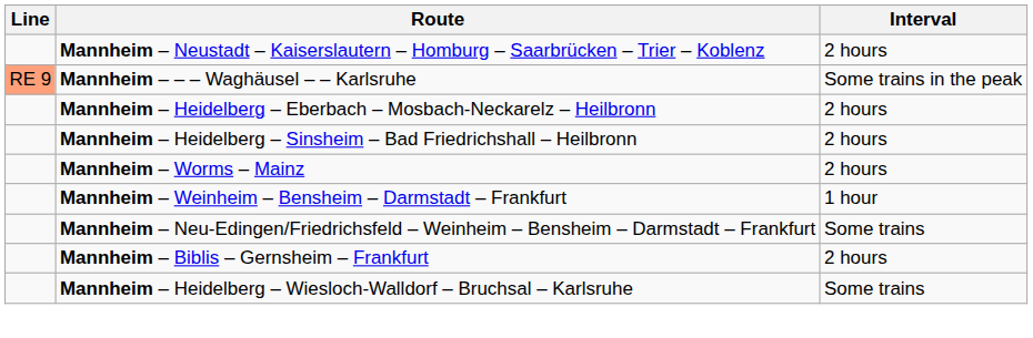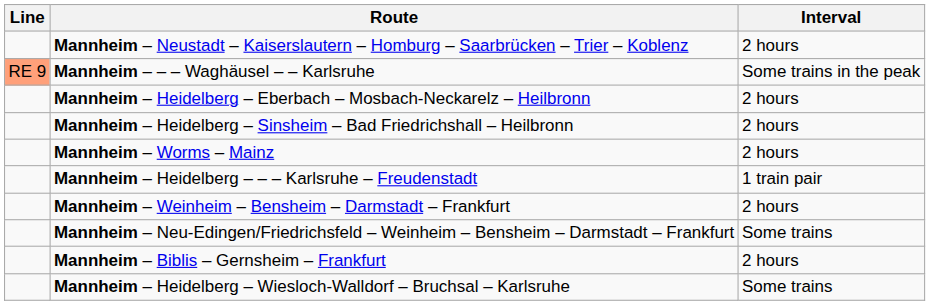+ row: Mannheim – Heidelberg – – – Karlsruhe – Freudenstadt | 1 train pair
Mannheim – Weinheim – Bensheim – Darmstadt – Frankfurt | Interval: 1 hour -> 2 hours
